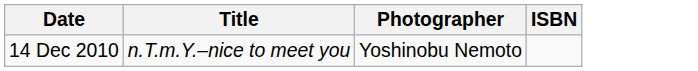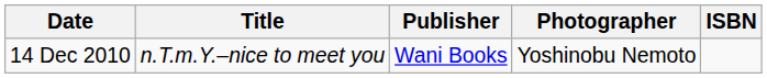+ column: Publisher | Wani Books
